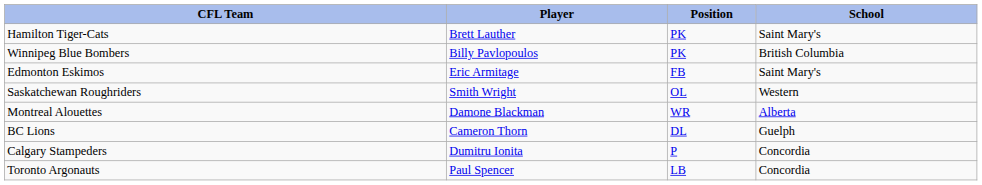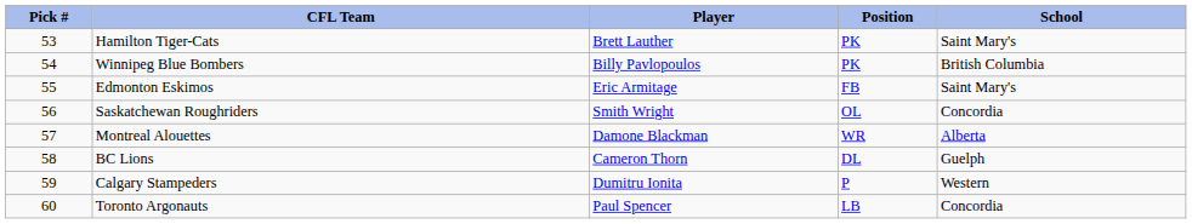+ column: Pick # | 53 | 54 | 55 | 56 | 57 | 58 | 59 | 60
Saskatchewan Roughriders | School: Western -> Concordia
Calgary Stampeders | School: Concordia -> Western
